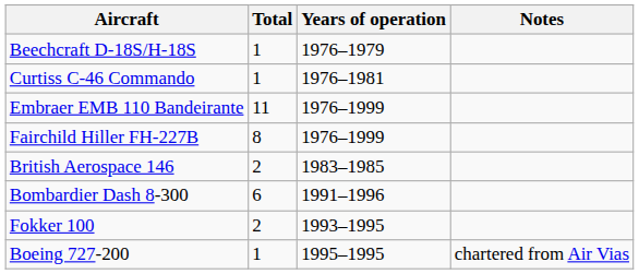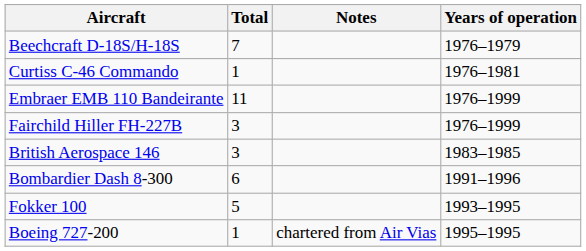columns swapped: Years of operation <-> Notes
Beechcraft D-18S/H-18S | Total: 1 -> 7
Fairchild Hiller FH-227B | Total: 8 -> 3
British Aerospace 146 | Total: 2 -> 3
Fokker 100 | Total: 2 -> 5
